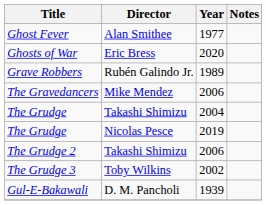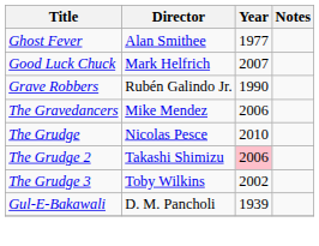- row: Ghosts of War | Eric Bress | 2020
+ row: Good Luck Chuck | Mark Helfrich | 2007
Grave Robbers | Year: 1989 -> 1990
- row: The Grudge | Takashi Shimizu | 2004
The Grudge / Nicolas Pesce | Year: 2019 -> 2010
The Grudge 2 | Year: no background -> pink background
